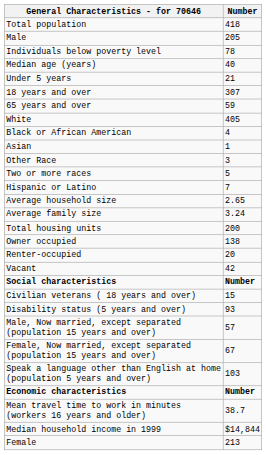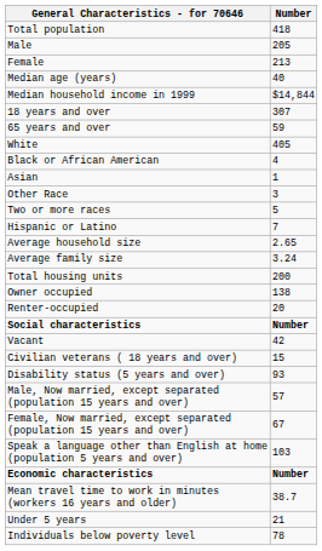rows swapped: Female <-> Individuals below poverty level
rows swapped: Under 5 years <-> Median household income in 1999
rows swapped: Vacant <-> Social characteristics
